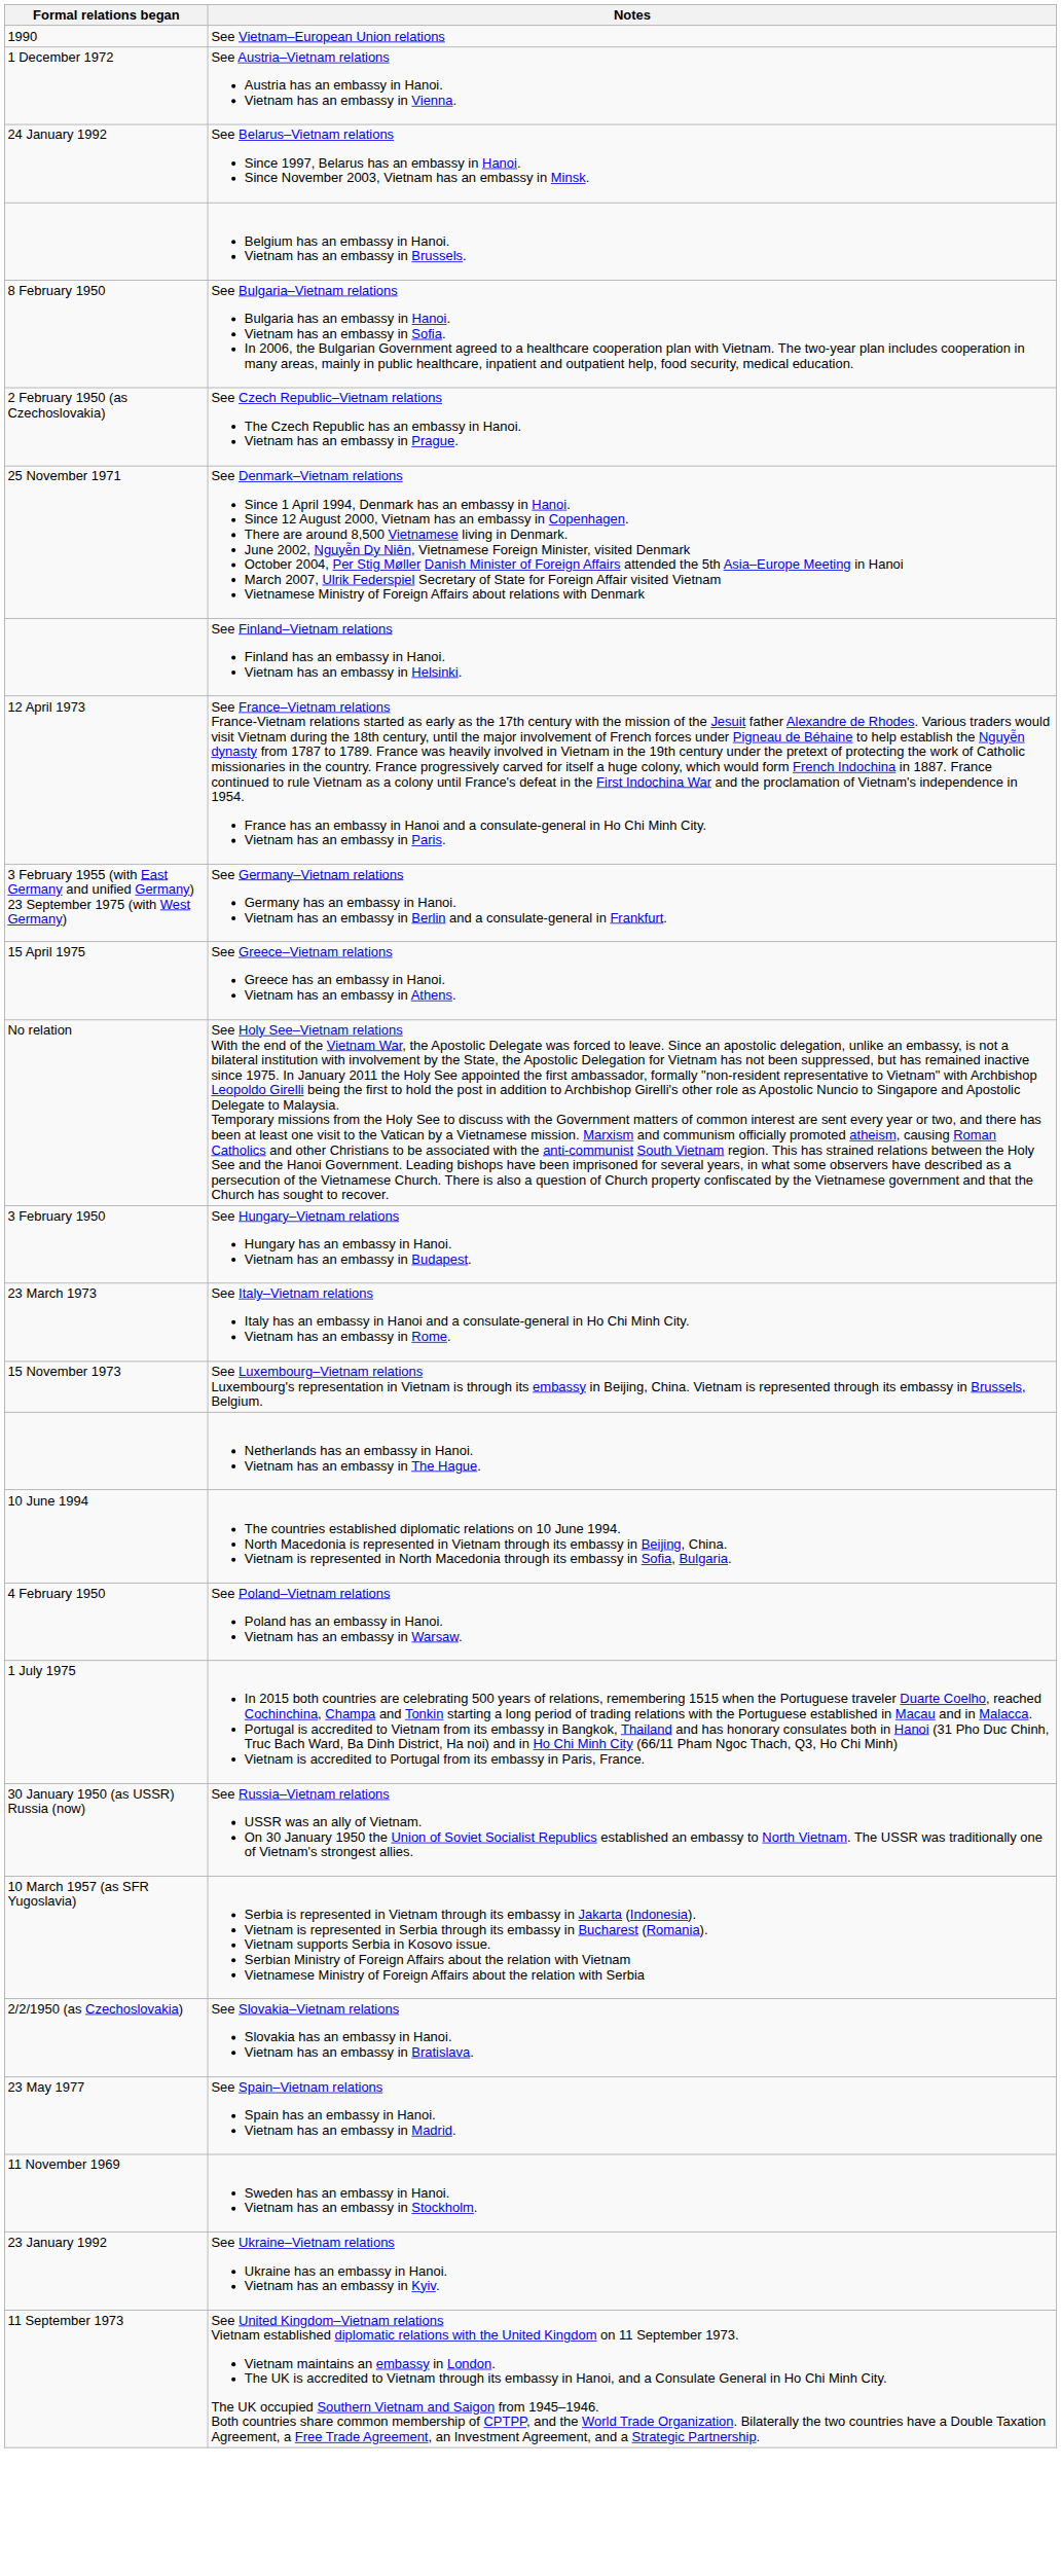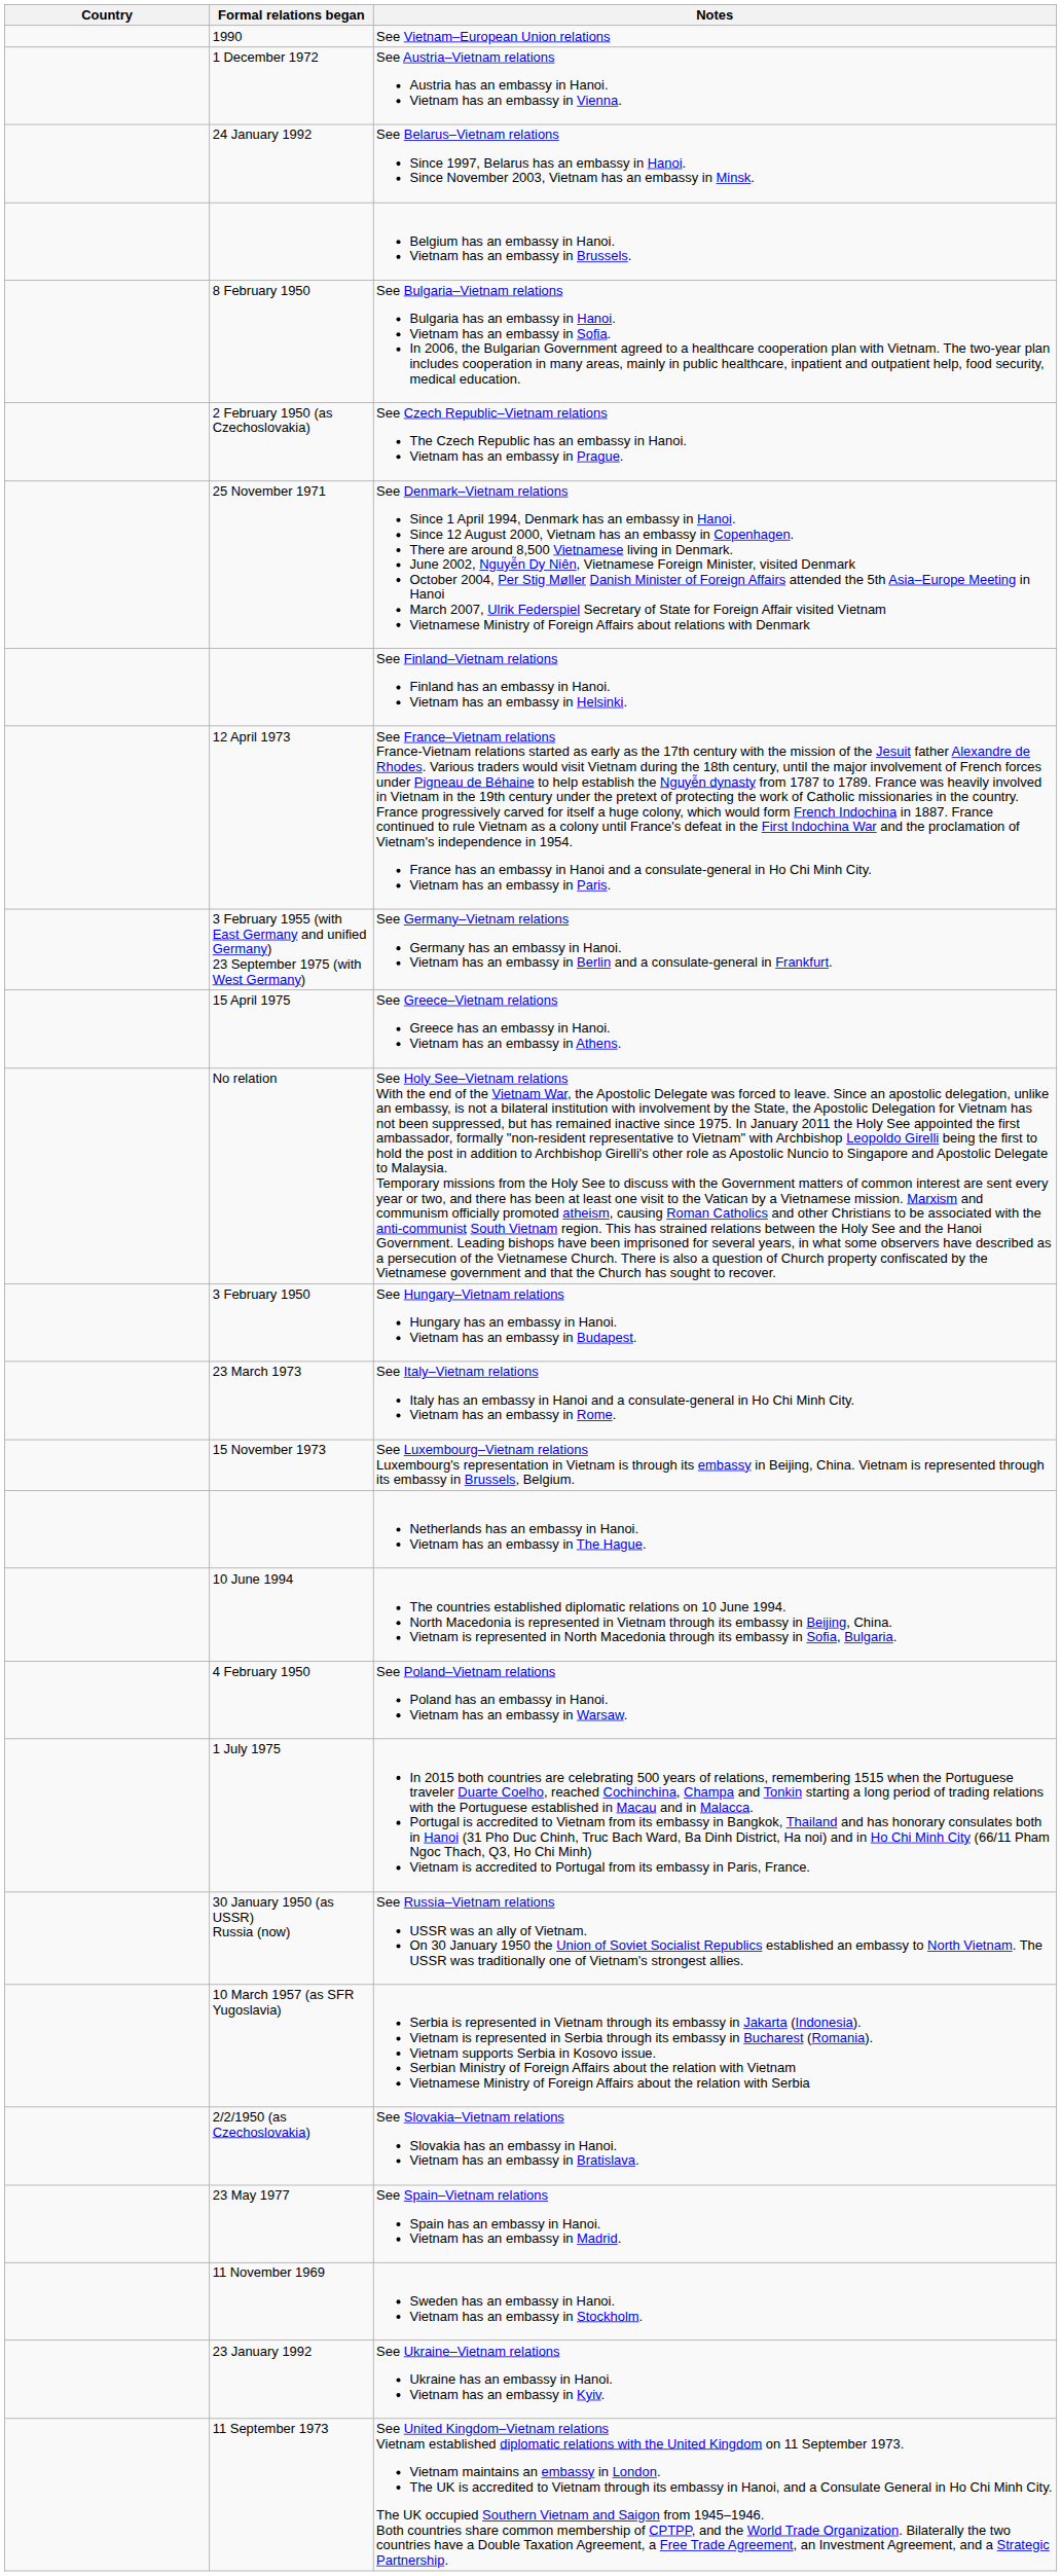+ column: Country
